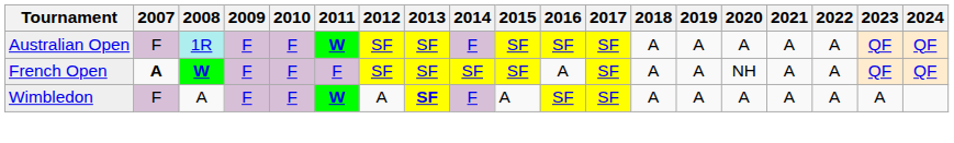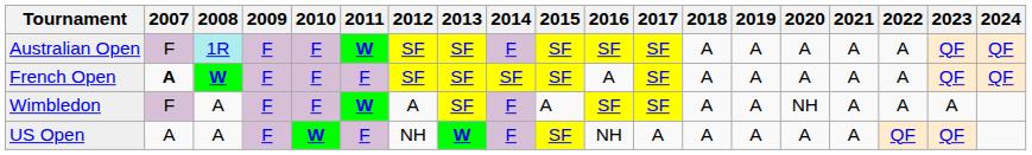French Open | 2020: NH -> A
Wimbledon | 2013: bold -> normal
Wimbledon | 2020: A -> NH
+ row: US Open | A | A | F | W | F | NH | W | F | SF | NH | A | A | A | A | A | QF | QF
